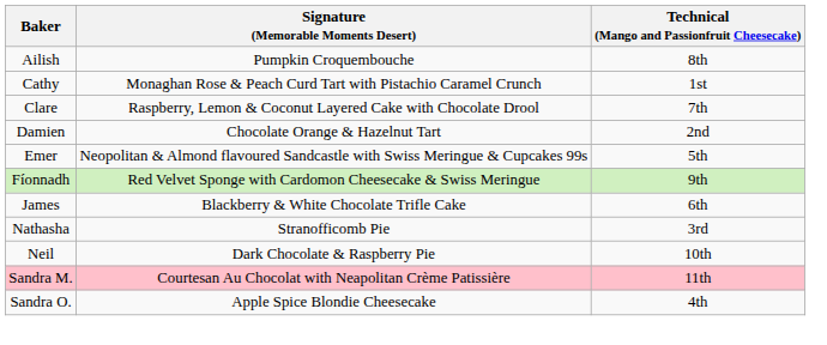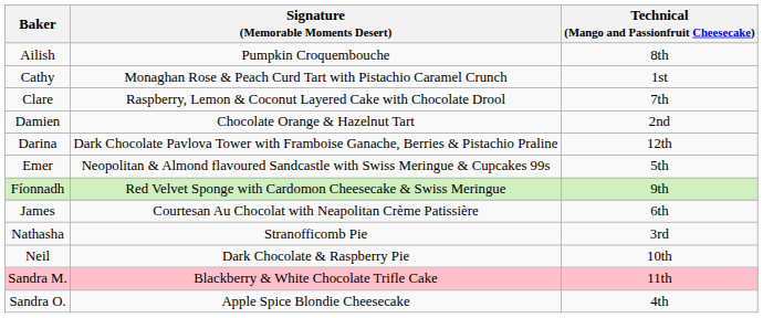+ row: Darina | Dark Chocolate Pavlova Tower with Framboise Ganache, Berries & Pistachio Praline | 12th
James | Signature (Memorable Moments Desert): Blackberry & White Chocolate Trifle Cake -> Courtesan Au Chocolat with Neapolitan Crème Patissière
Sandra M. | Signature (Memorable Moments Desert): Courtesan Au Chocolat with Neapolitan Crème Patissière -> Blackberry & White Chocolate Trifle Cake
